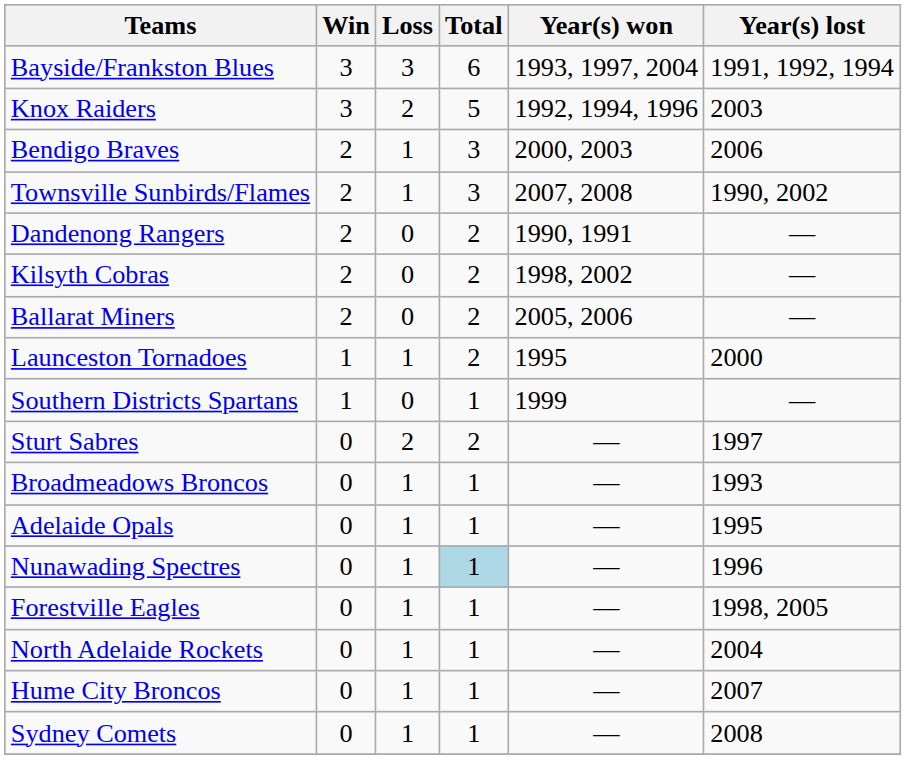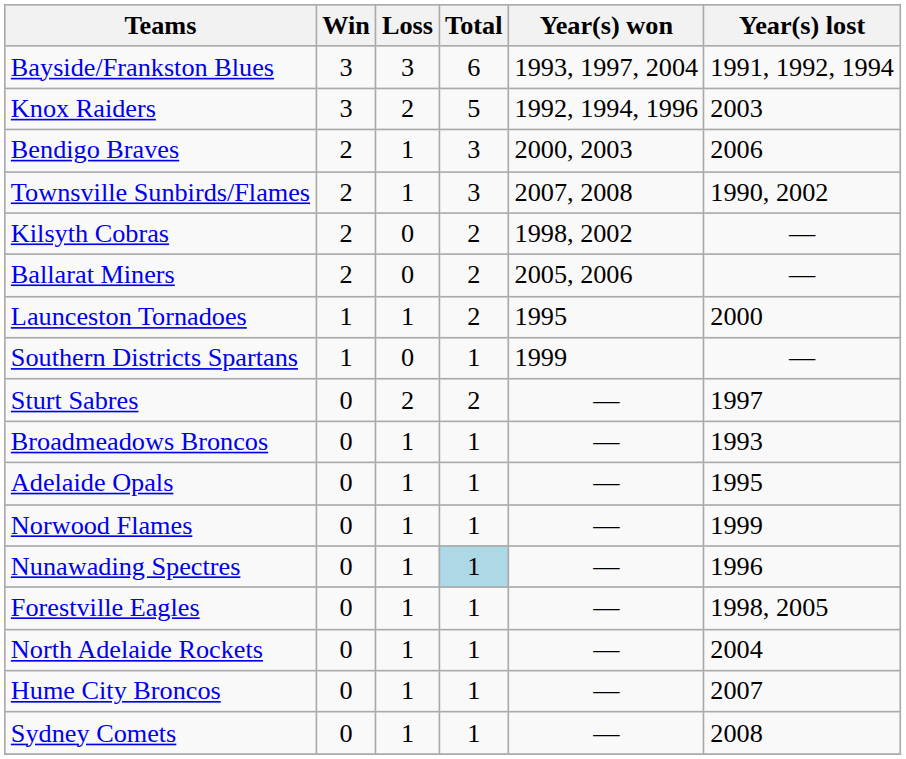- row: Dandenong Rangers | 2 | 0 | 2 | 1990, 1991 | —
+ row: Norwood Flames | 0 | 1 | 1 | — | 1999
